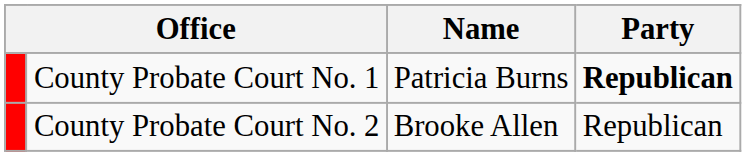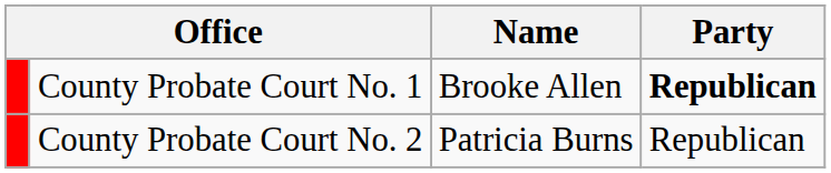County Probate Court No. 1 | Name: Patricia Burns -> Brooke Allen
County Probate Court No. 2 | Name: Brooke Allen -> Patricia Burns
